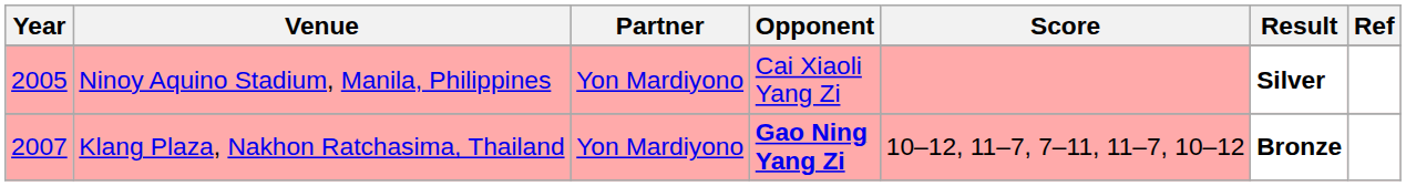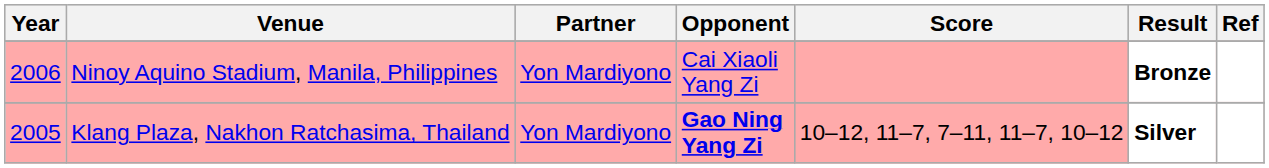Ninoy Aquino Stadium, Manila, Philippines | Year: 2005 -> 2006
Ninoy Aquino Stadium, Manila, Philippines | Result: Silver -> Bronze
Klang Plaza, Nakhon Ratchasima, Thailand | Year: 2007 -> 2005
Klang Plaza, Nakhon Ratchasima, Thailand | Result: Bronze -> Silver
